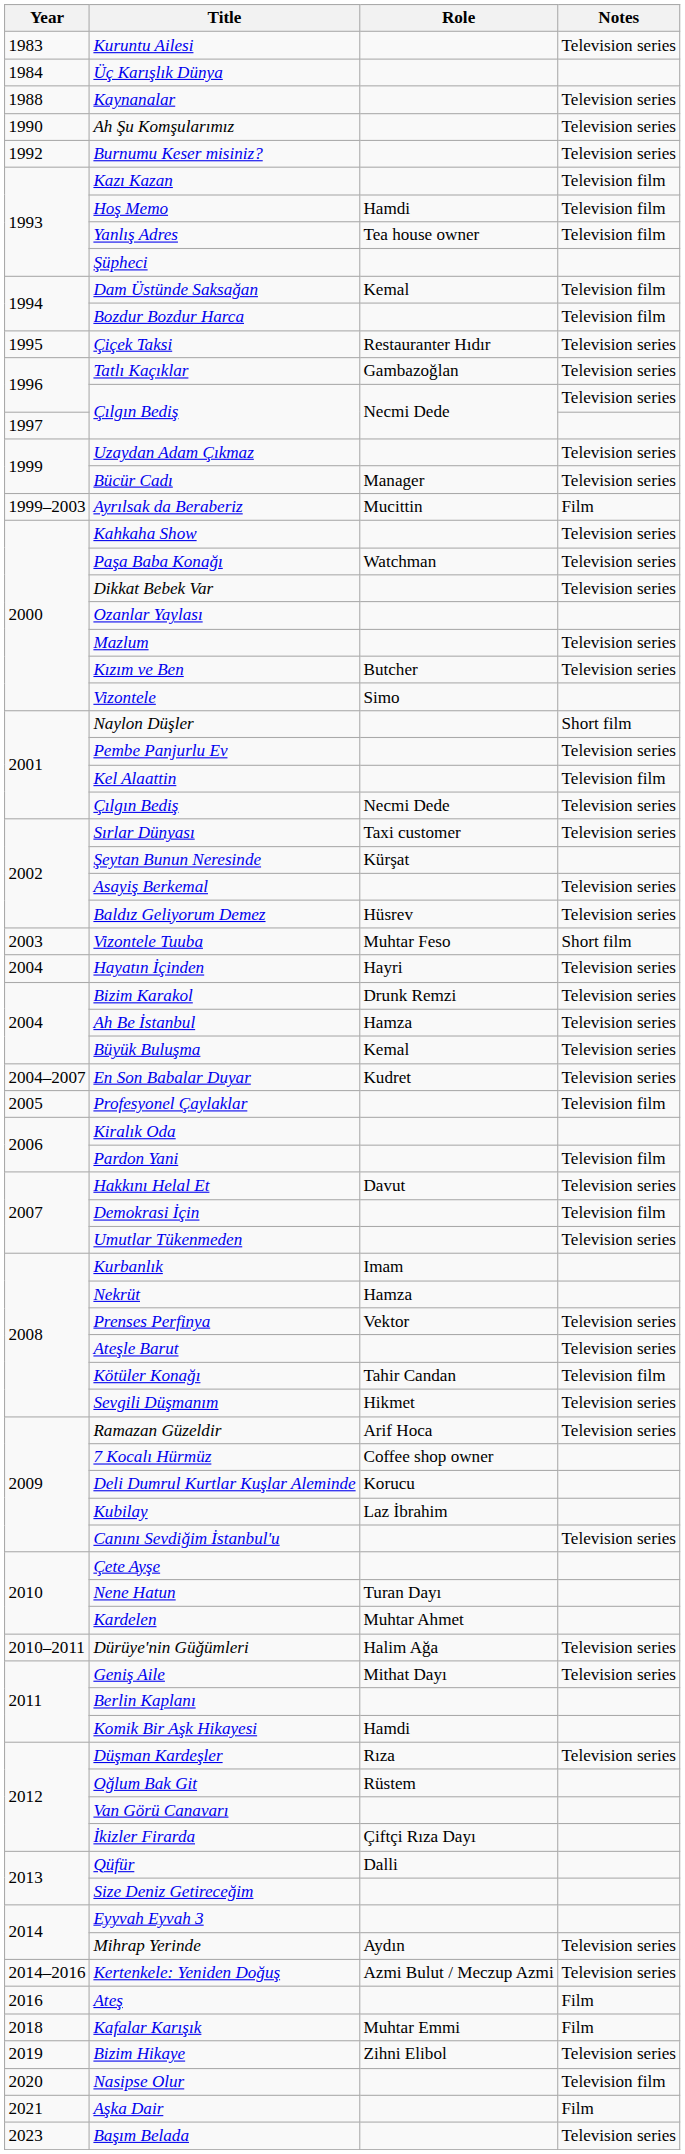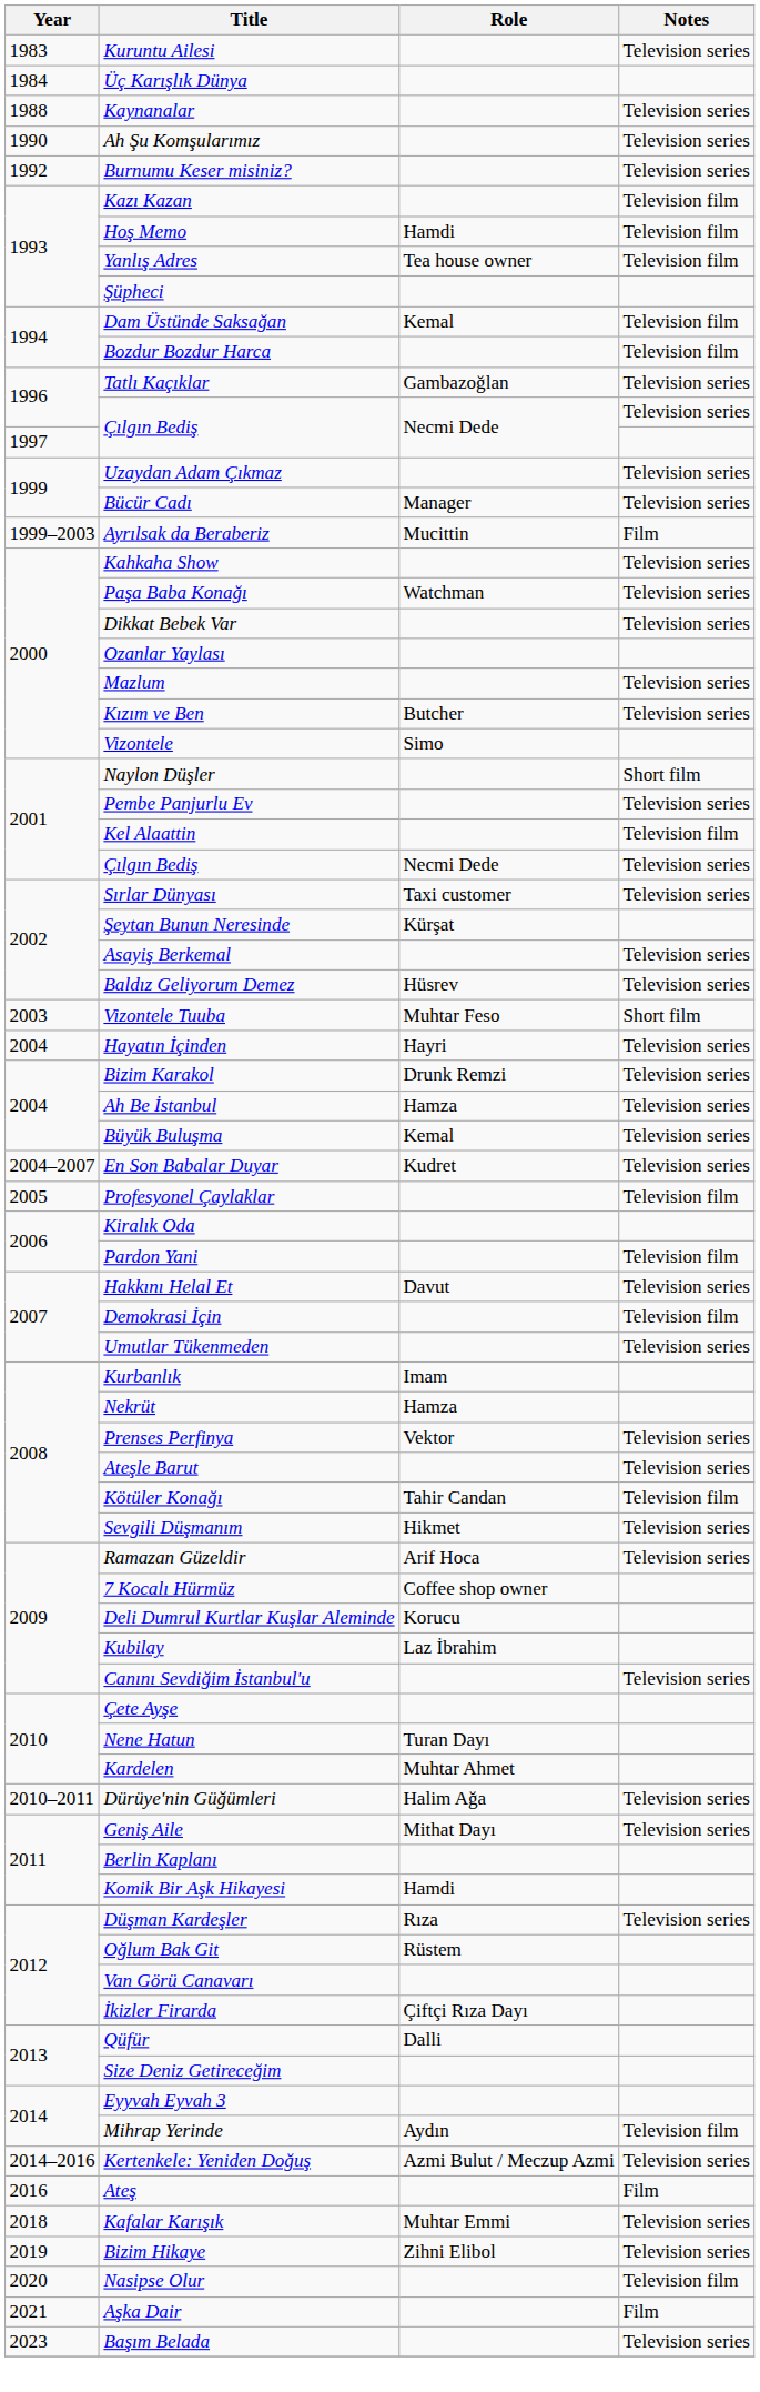- row: 1995 | Çiçek Taksi | Restauranter Hıdır | Television series
Mihrap Yerinde | Notes: Television series -> Television film
Kafalar Karışık | Notes: Film -> Television series
